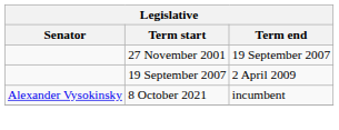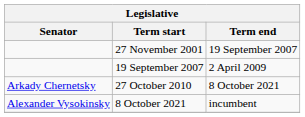+ row: Arkady Chernetsky | 27 October 2010 | 8 October 2021
